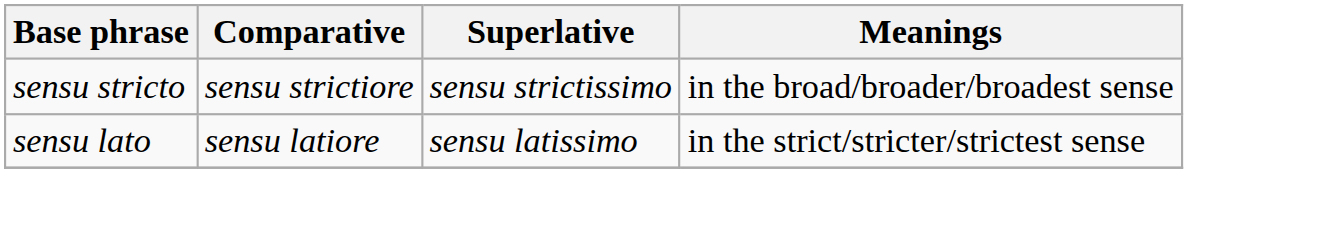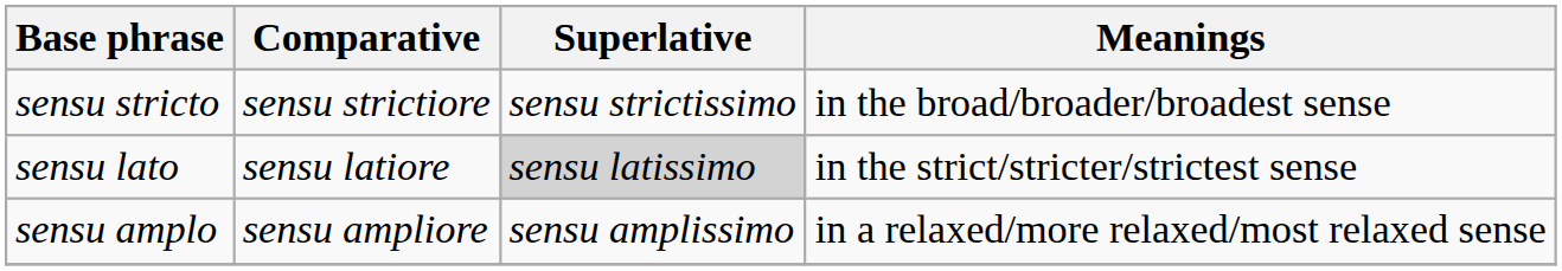sensu lato | Superlative: no background -> lightgrey background
+ row: sensu amplo | sensu ampliore | sensu amplissimo | in a relaxed/more relaxed/most relaxed sense
